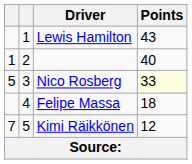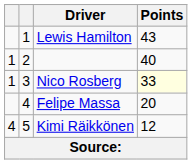Nico Rosberg | column 1: 5 -> 1
Felipe Massa | Points: 18 -> 20
Kimi Räikkönen | column 1: 7 -> 4
